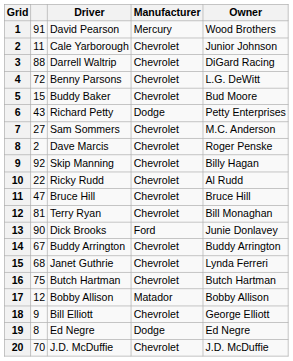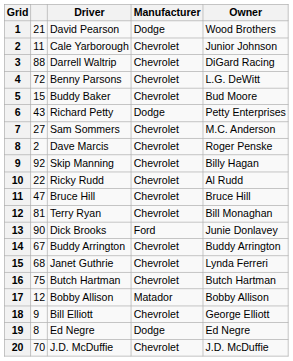1 | column 2: 91 -> 21
1 | Manufacturer: Mercury -> Dodge
